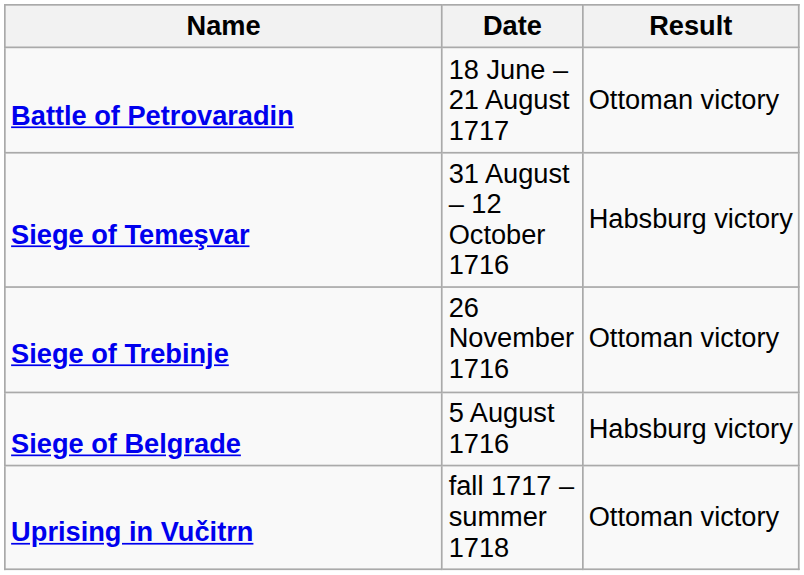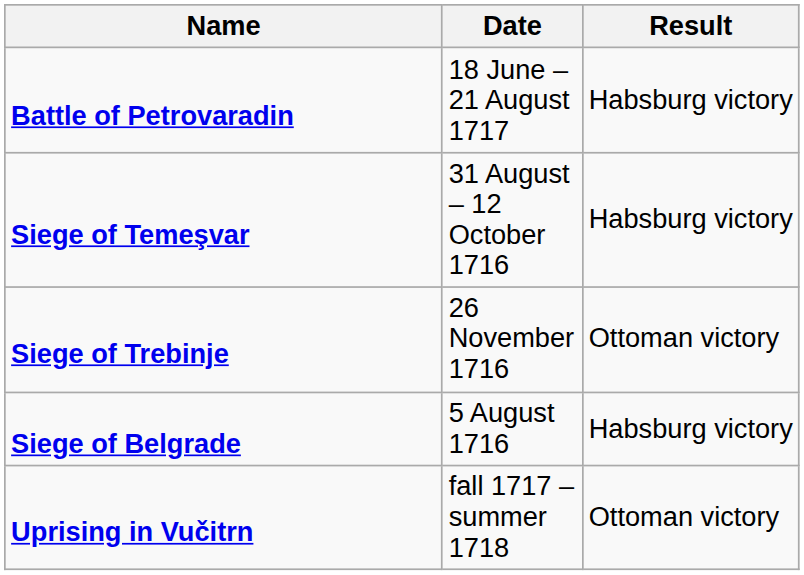Battle of Petrovaradin | Result: Ottoman victory -> Habsburg victory
